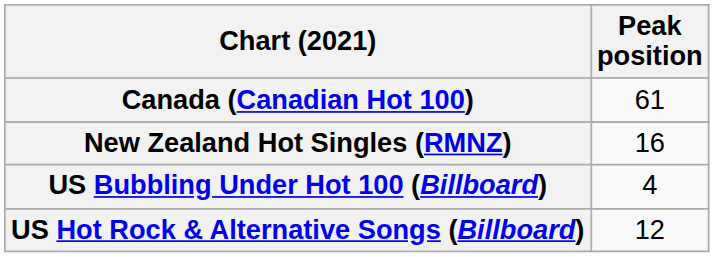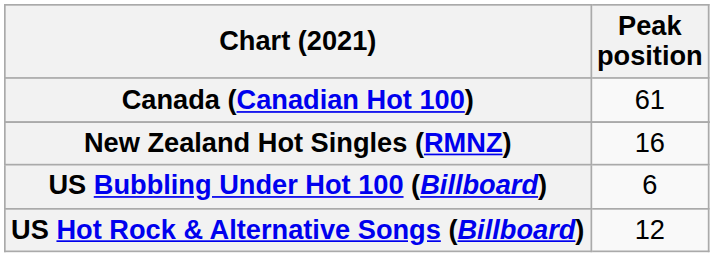US Bubbling Under Hot 100 (Billboard) | Peak position: 4 -> 6
